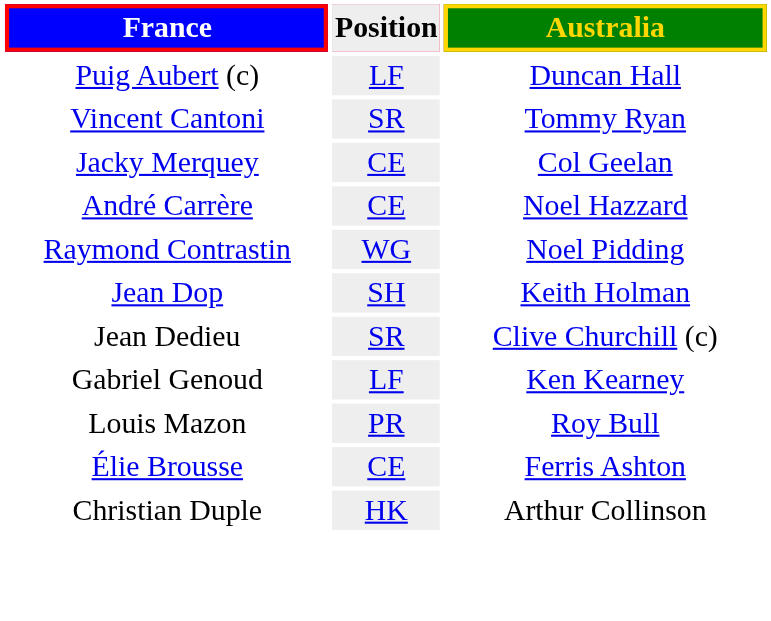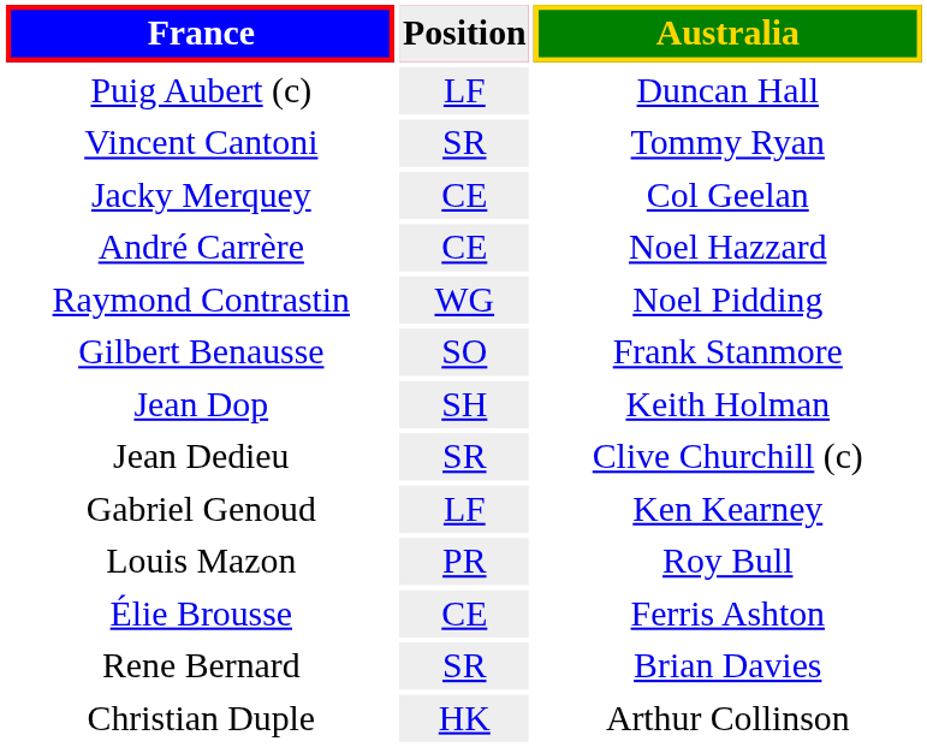+ row: Gilbert Benausse | SO | Frank Stanmore
+ row: Rene Bernard | SR | Brian Davies
